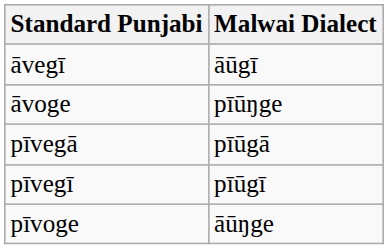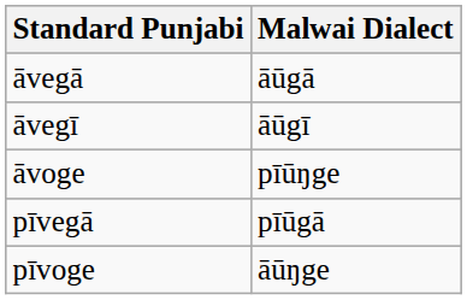+ row: āvegā | āūgā
- row: pīvegī | pīūgī
